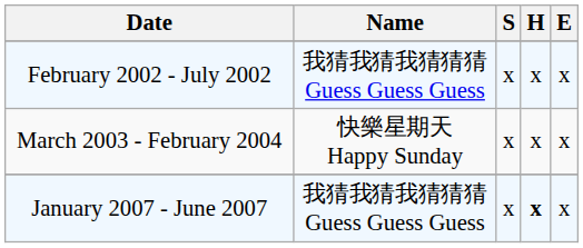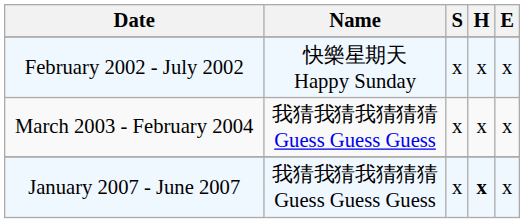February 2002 - July 2002 | Name: 我猜我猜我猜猜猜 Guess Guess Guess -> 快樂星期天 Happy Sunday
March 2003 - February 2004 | Name: 快樂星期天 Happy Sunday -> 我猜我猜我猜猜猜 Guess Guess Guess
